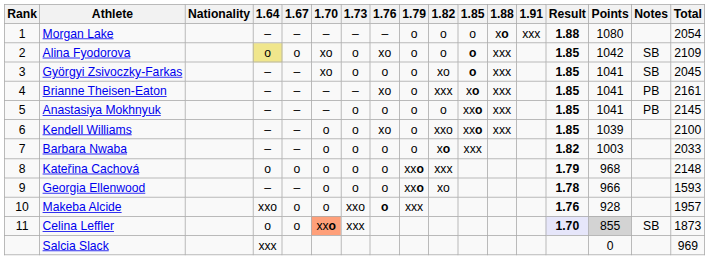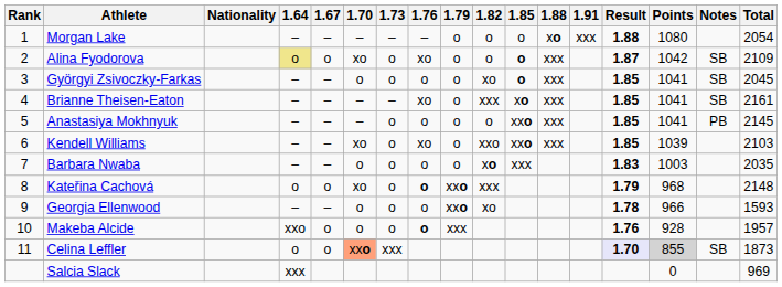Alina Fyodorova | Result: 1.85 -> 1.87
Györgyi Zsivoczky-Farkas | 1.70: xo -> o
Brianne Theisen-Eaton | Notes: PB -> SB
Kendell Williams | 1.70: o -> xo
Kendell Williams | Total: 2100 -> 2103
Barbara Nwaba | Result: 1.82 -> 1.83
Barbara Nwaba | Total: 2033 -> 2035
Kateřina Cachová | 1.70: o -> xo
Kateřina Cachová | 1.76: normal -> bold
Makeba Alcide | 1.73: xxo -> o
